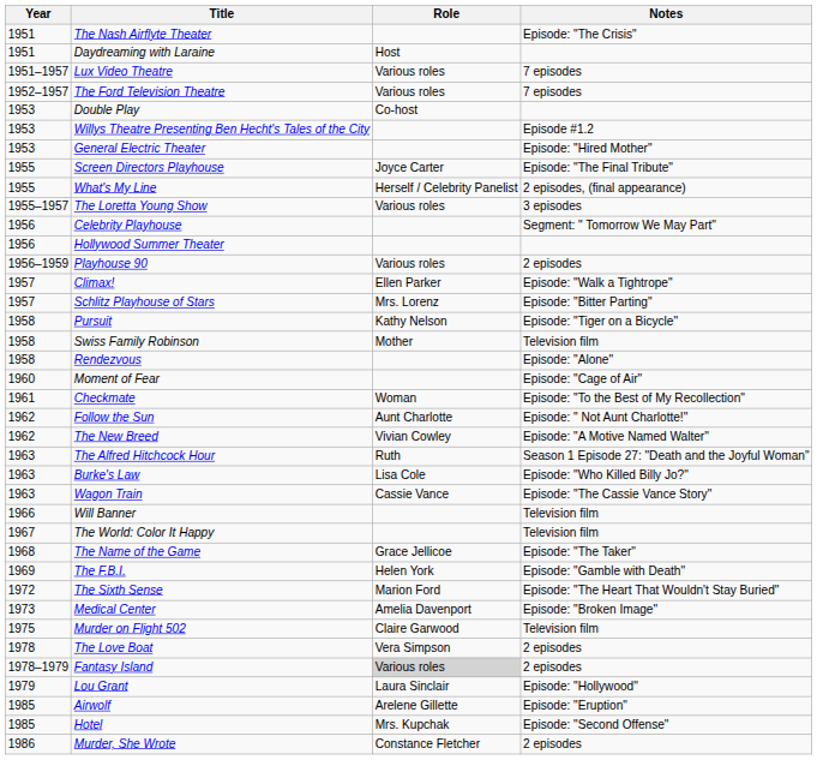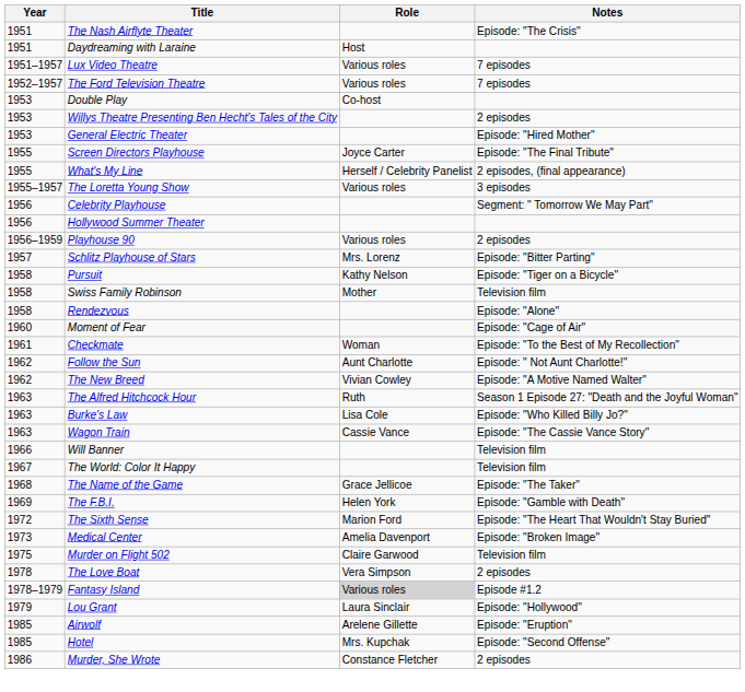Willys Theatre Presenting Ben Hecht's Tales of the City | Notes: Episode #1.2 -> 2 episodes
- row: 1957 | Climax! | Ellen Parker | Episode: "Walk a Tightrope"
Fantasy Island | Notes: 2 episodes -> Episode #1.2
